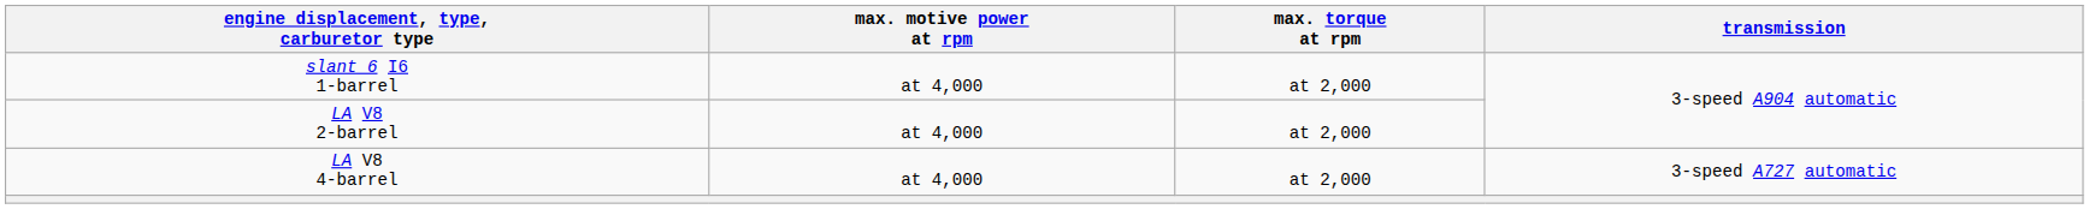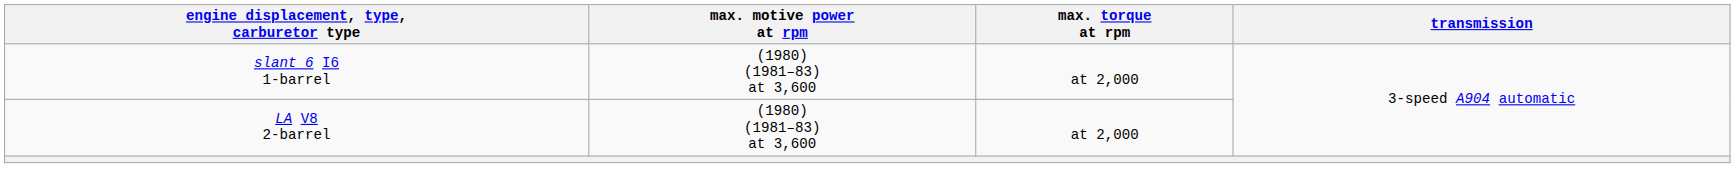slant 6 I6 1-barrel | max. motive power at rpm: at 4,000 -> (1980) (1981–83) at 3,600
LA V8 2-barrel | max. motive power at rpm: at 4,000 -> (1980) (1981–83) at 3,600
- row: LA V8 4-barrel | at 4,000 | at 2,000 | 3-speed A727 automatic
